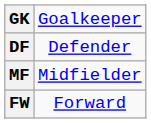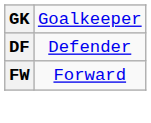- row: MF | Midfielder
